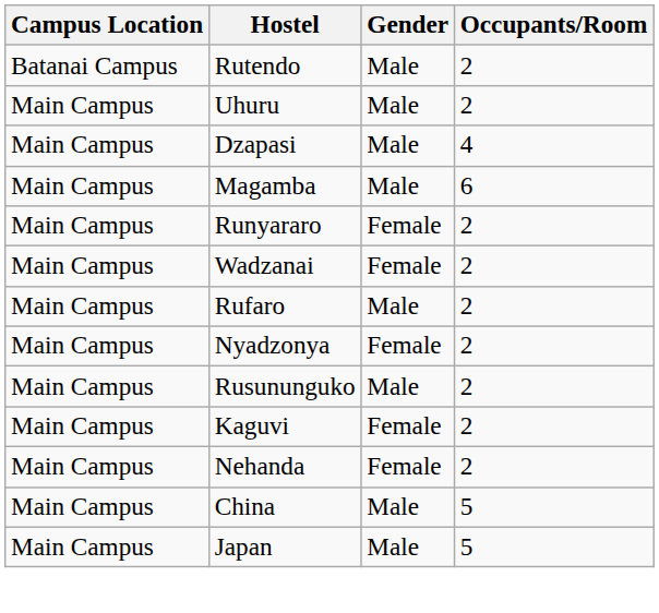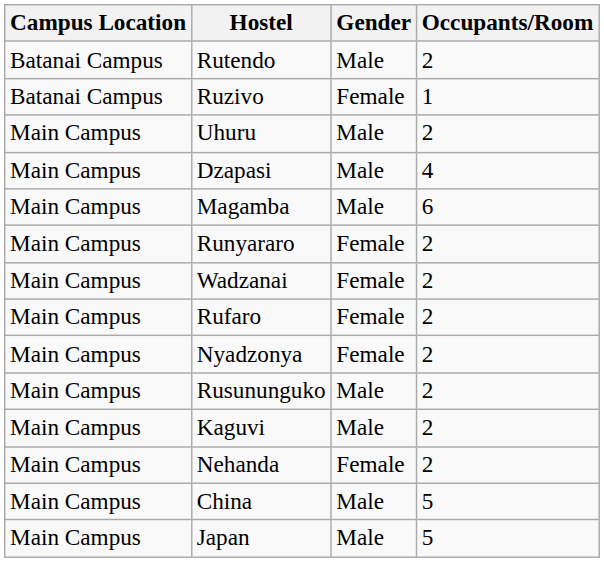+ row: Batanai Campus | Ruzivo | Female | 1
Rufaro | Gender: Male -> Female
Kaguvi | Gender: Female -> Male
